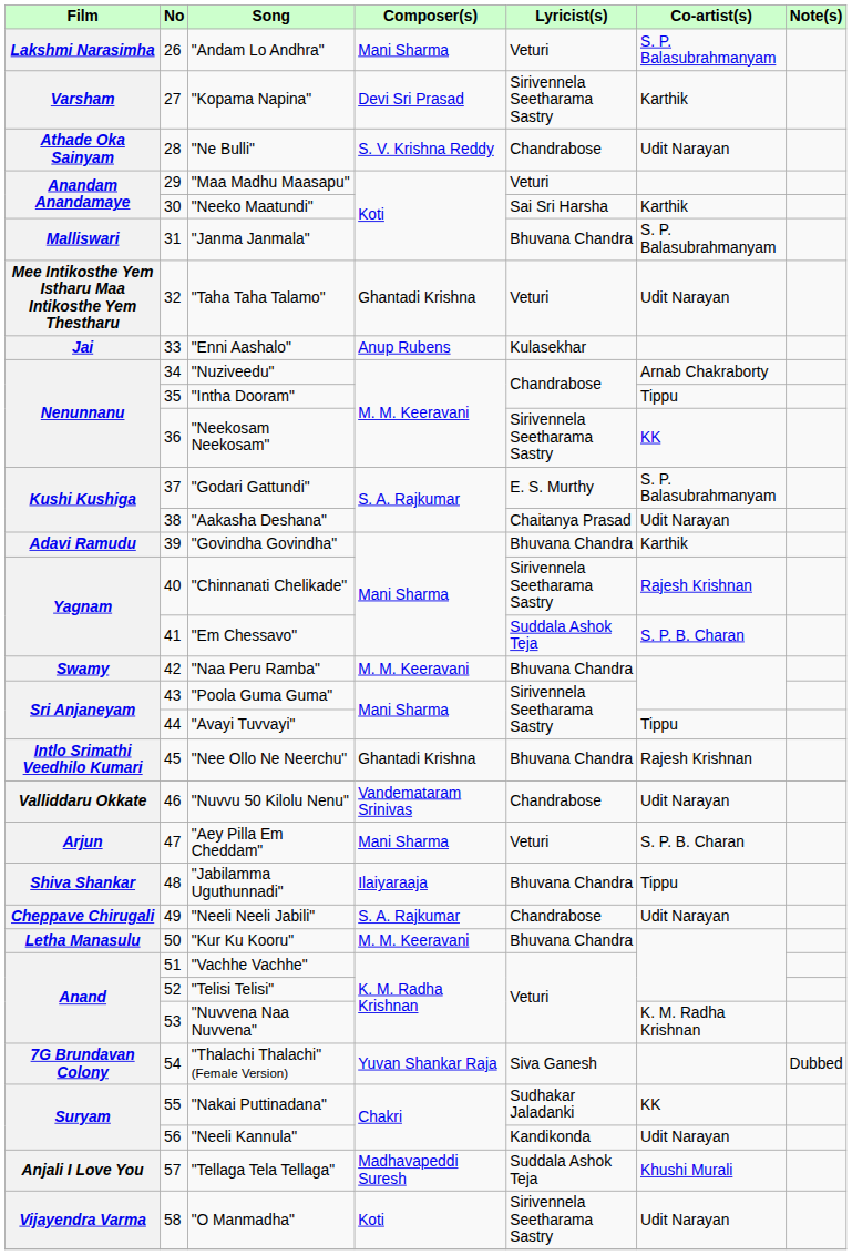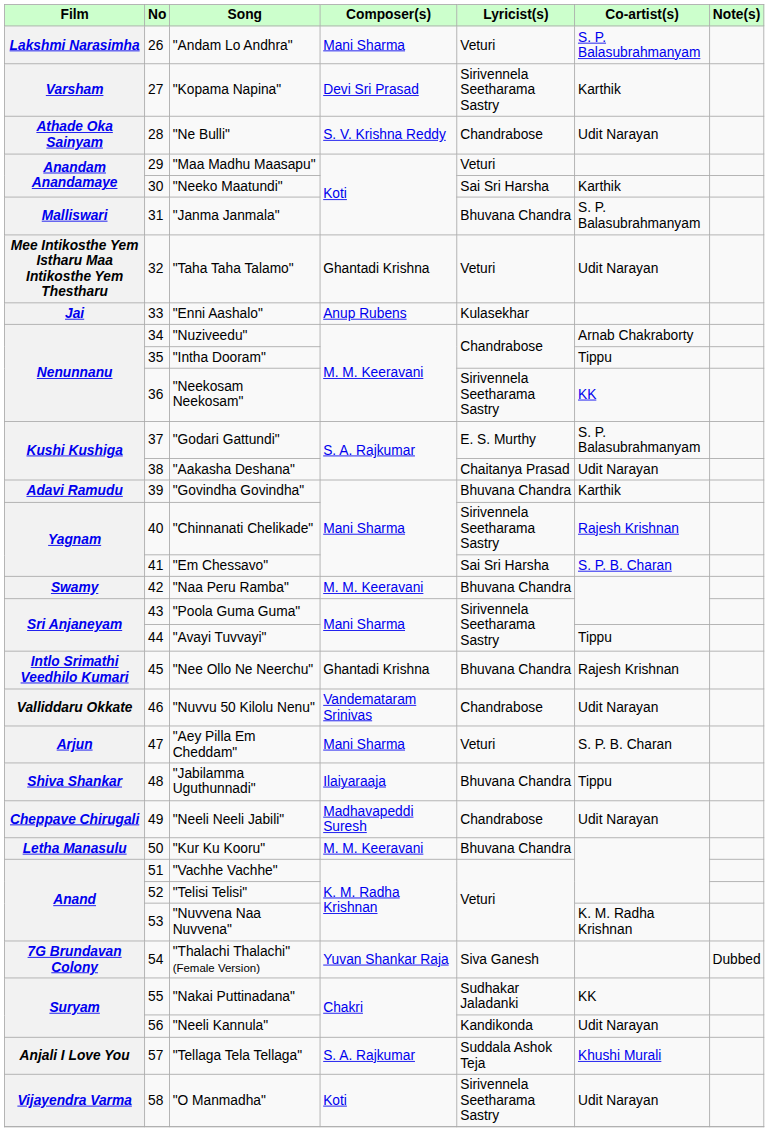"Em Chessavo" | Lyricist(s): Suddala Ashok Teja -> Sai Sri Harsha
"Neeli Neeli Jabili" | Composer(s): S. A. Rajkumar -> Madhavapeddi Suresh
"Tellaga Tela Tellaga" | Composer(s): Madhavapeddi Suresh -> S. A. Rajkumar
